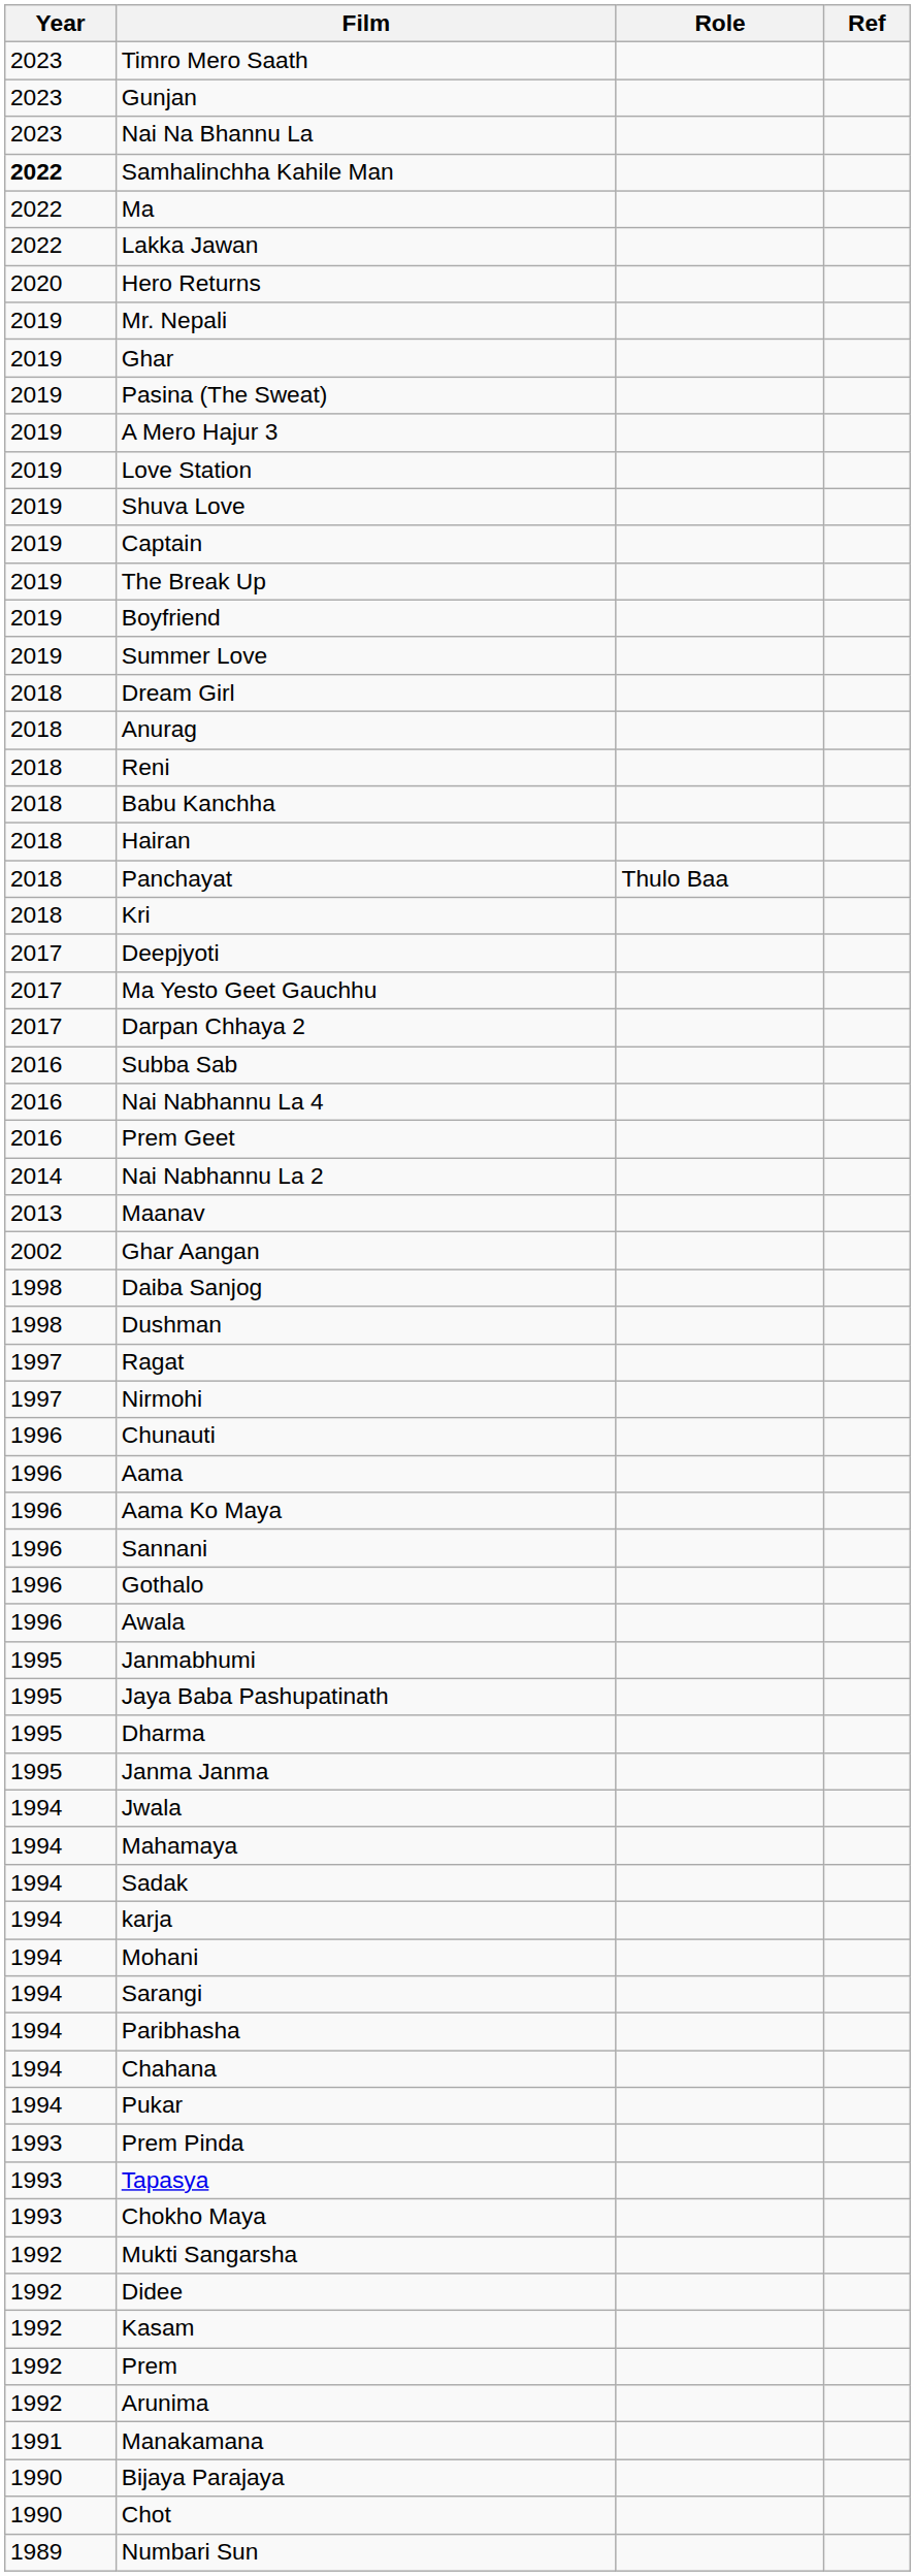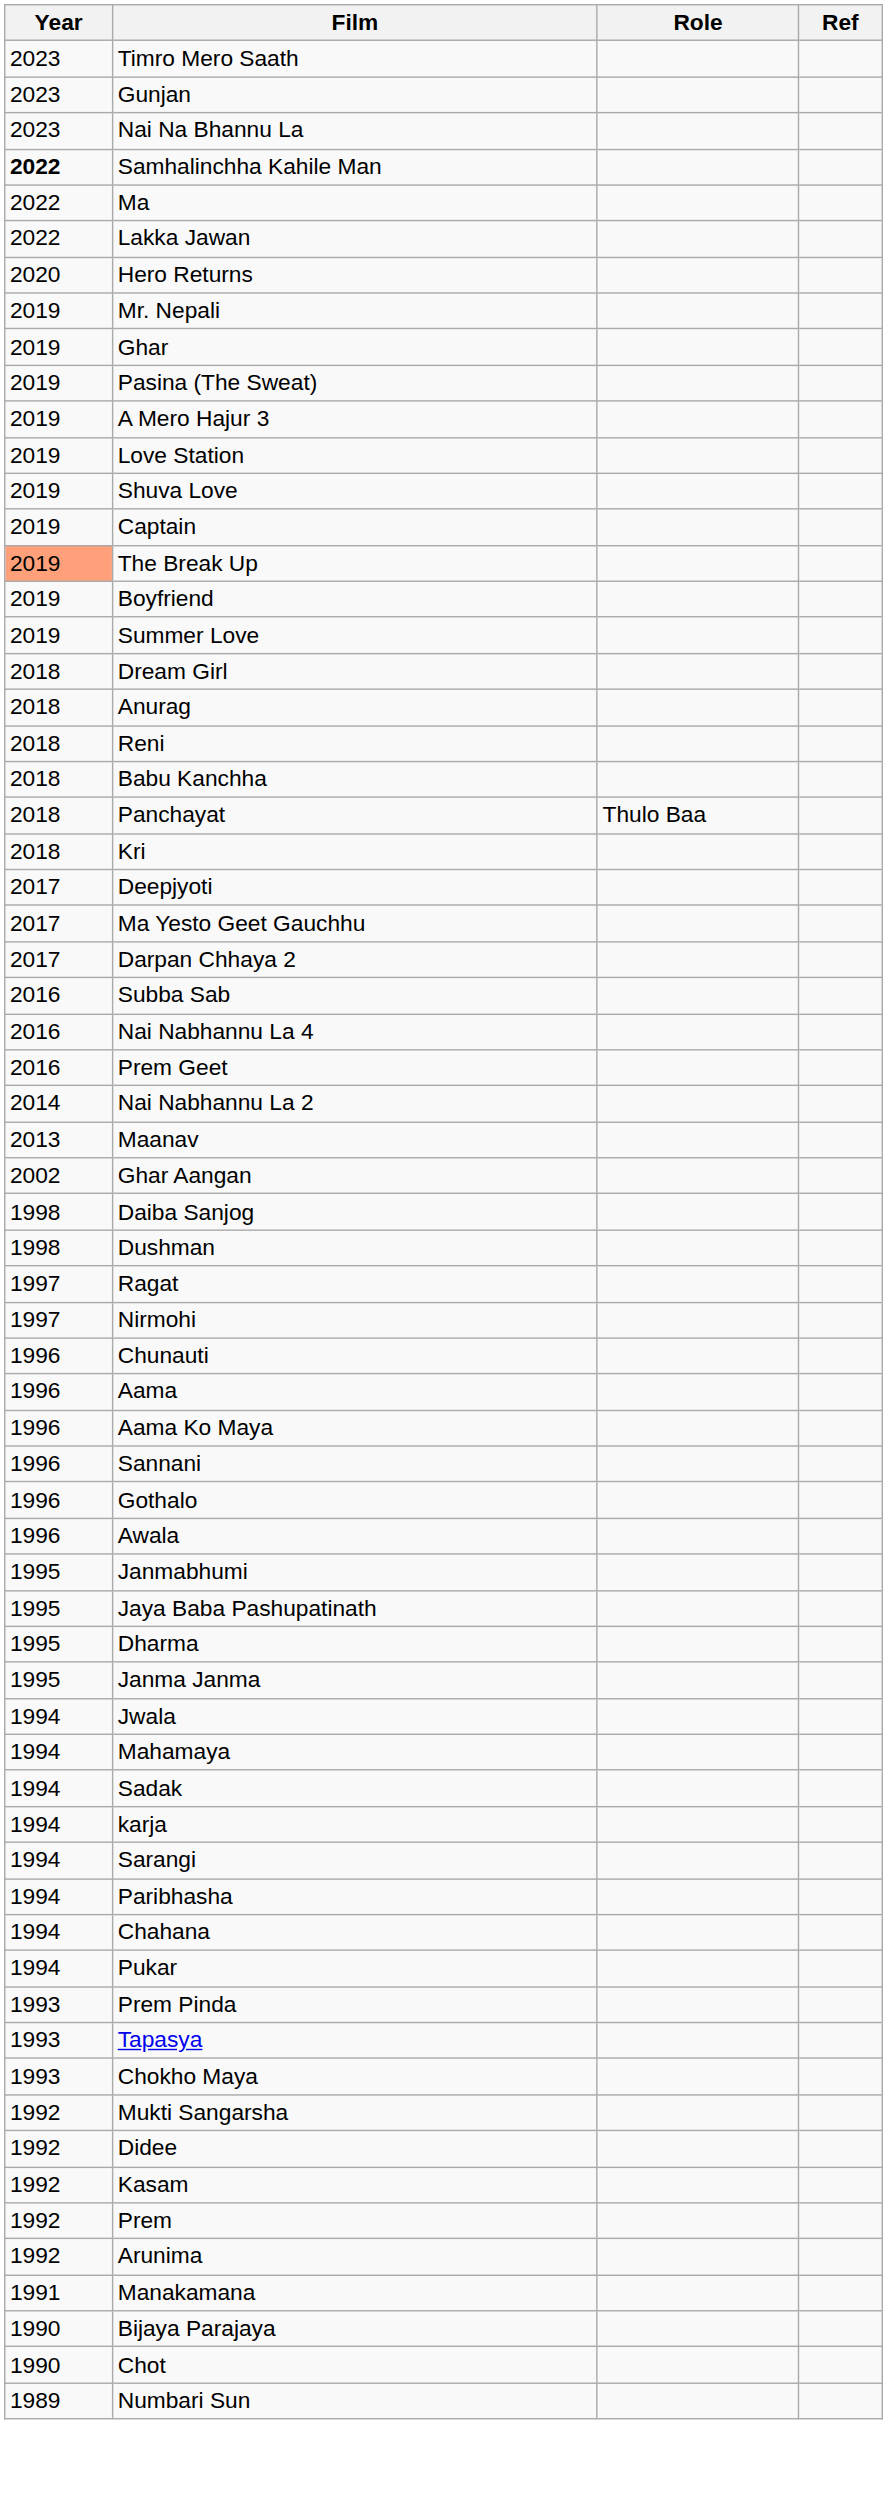The Break Up | Year: no background -> lightsalmon background
- row: 2018 | Hairan
- row: 1994 | Mohani
